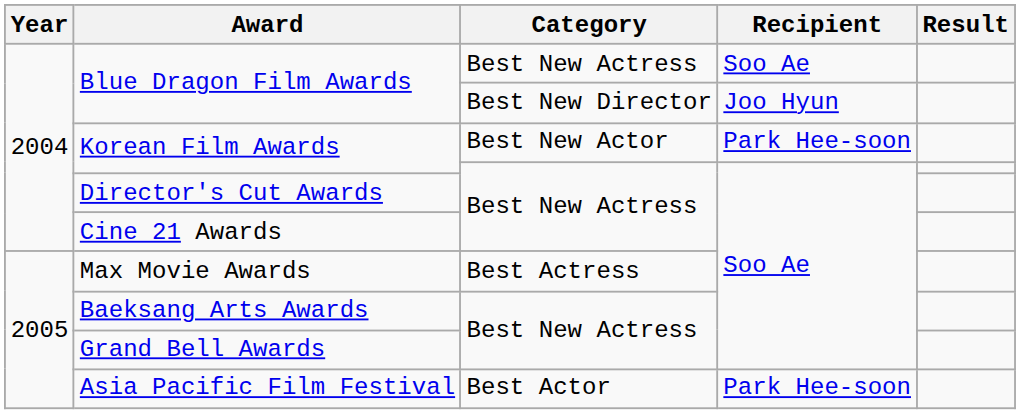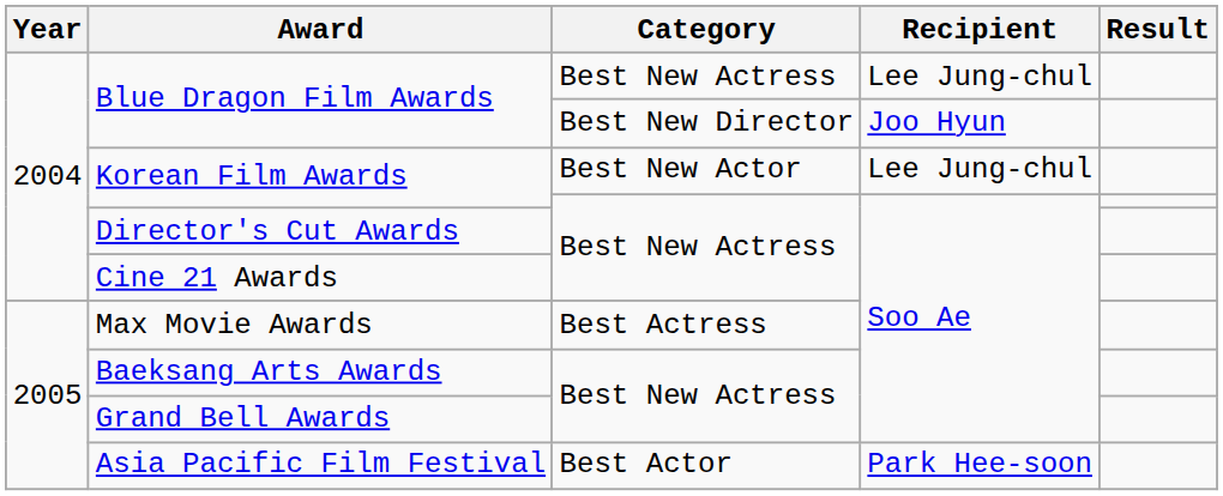Blue Dragon Film Awards / Best New Actress | Recipient: Soo Ae -> Lee Jung-chul
Korean Film Awards / Best New Actor | Recipient: Park Hee-soon -> Lee Jung-chul
